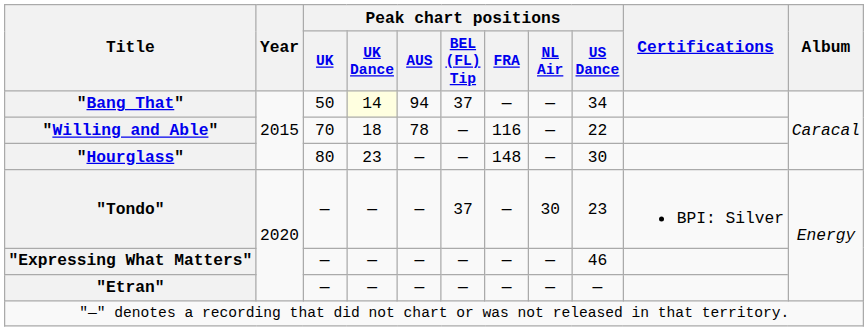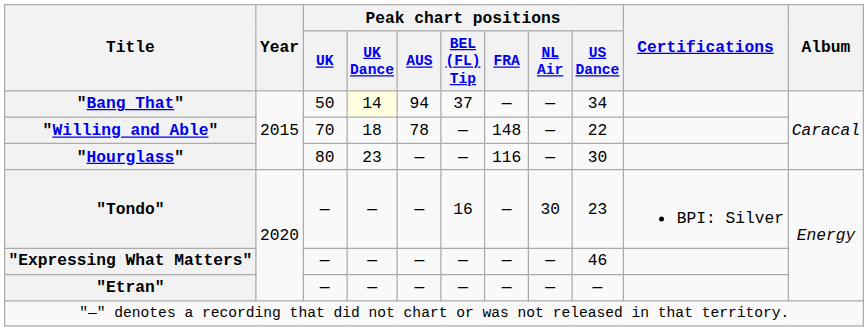"Willing and Able" | Peak chart positions / FRA: 116 -> 148
"Hourglass" | Peak chart positions / FRA: 148 -> 116
"Tondo" | Peak chart positions / BEL (FL) Tip: 37 -> 16
